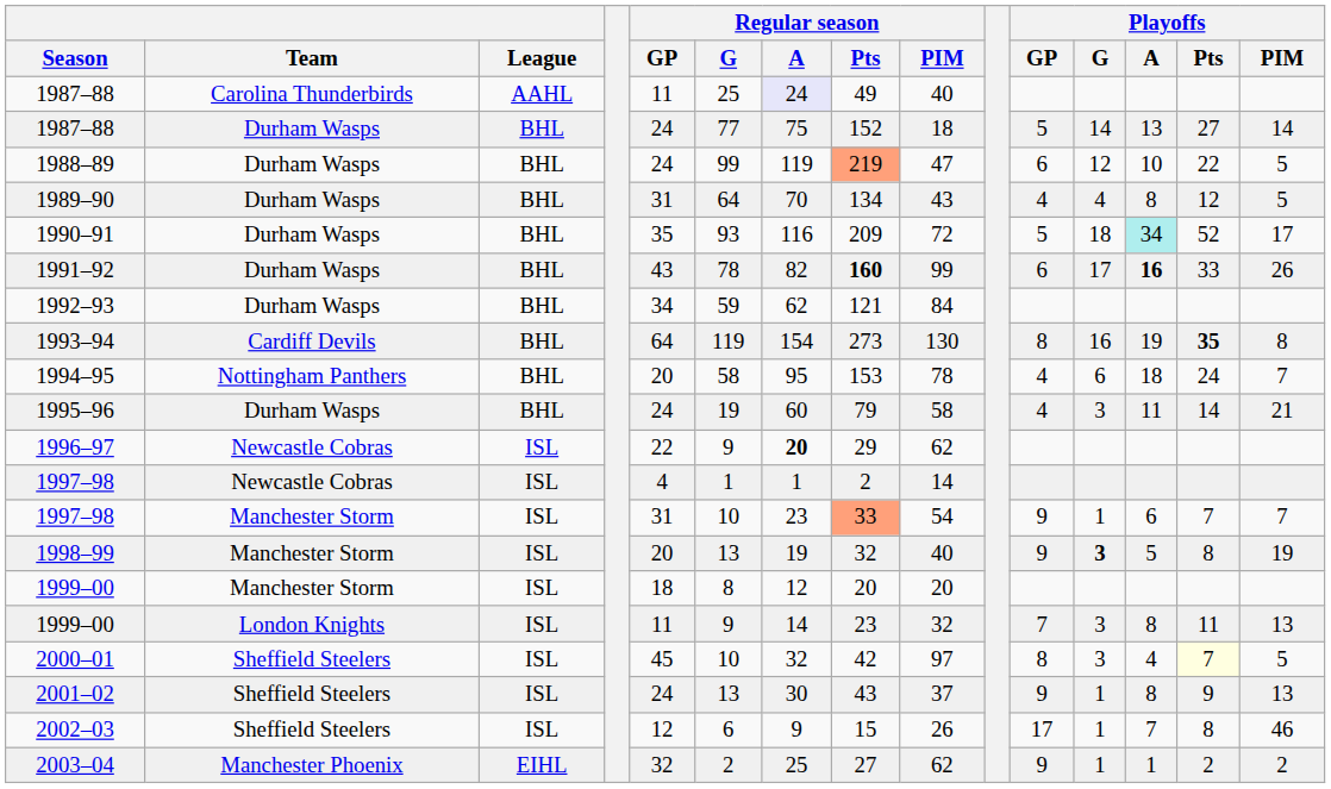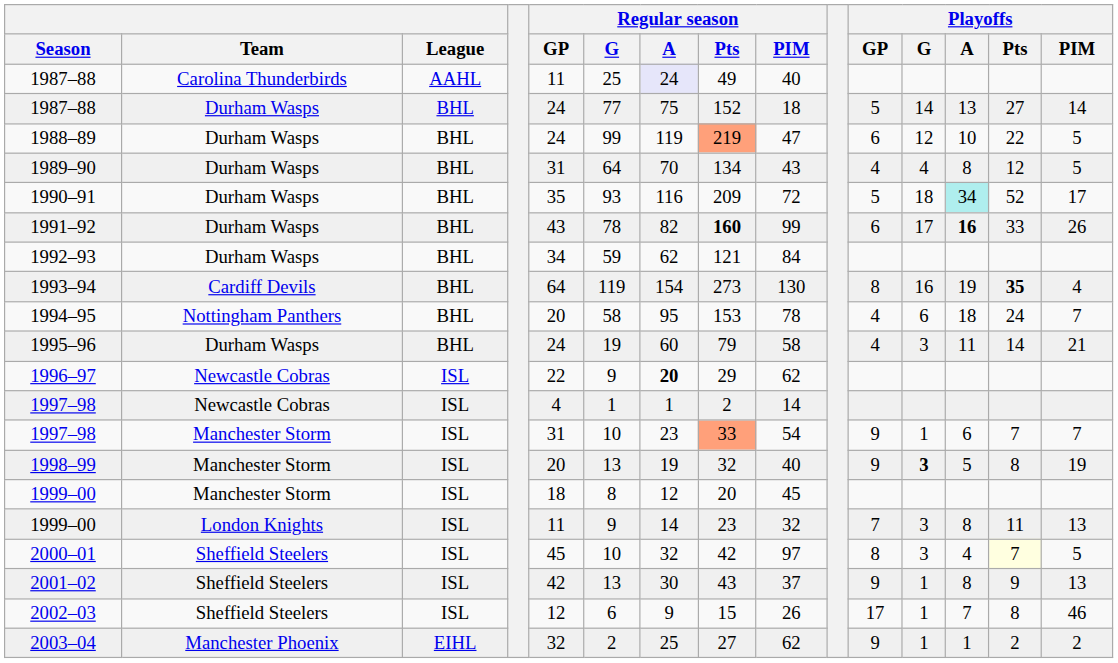1993–94 | Playoffs / PIM: 8 -> 4
1999–00 / Manchester Storm | Regular season / PIM: 20 -> 45
2001–02 | Regular season / GP: 24 -> 42
